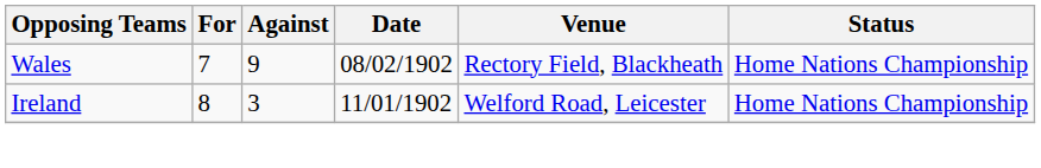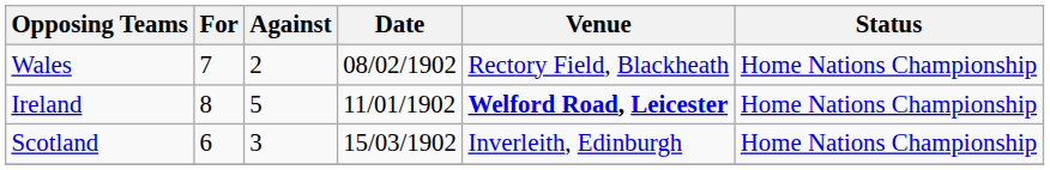Wales | Against: 9 -> 2
Ireland | Against: 3 -> 5
Ireland | Venue: normal -> bold
+ row: Scotland | 6 | 3 | 15/03/1902 | Inverleith, Edinburgh | Home Nations Championship
